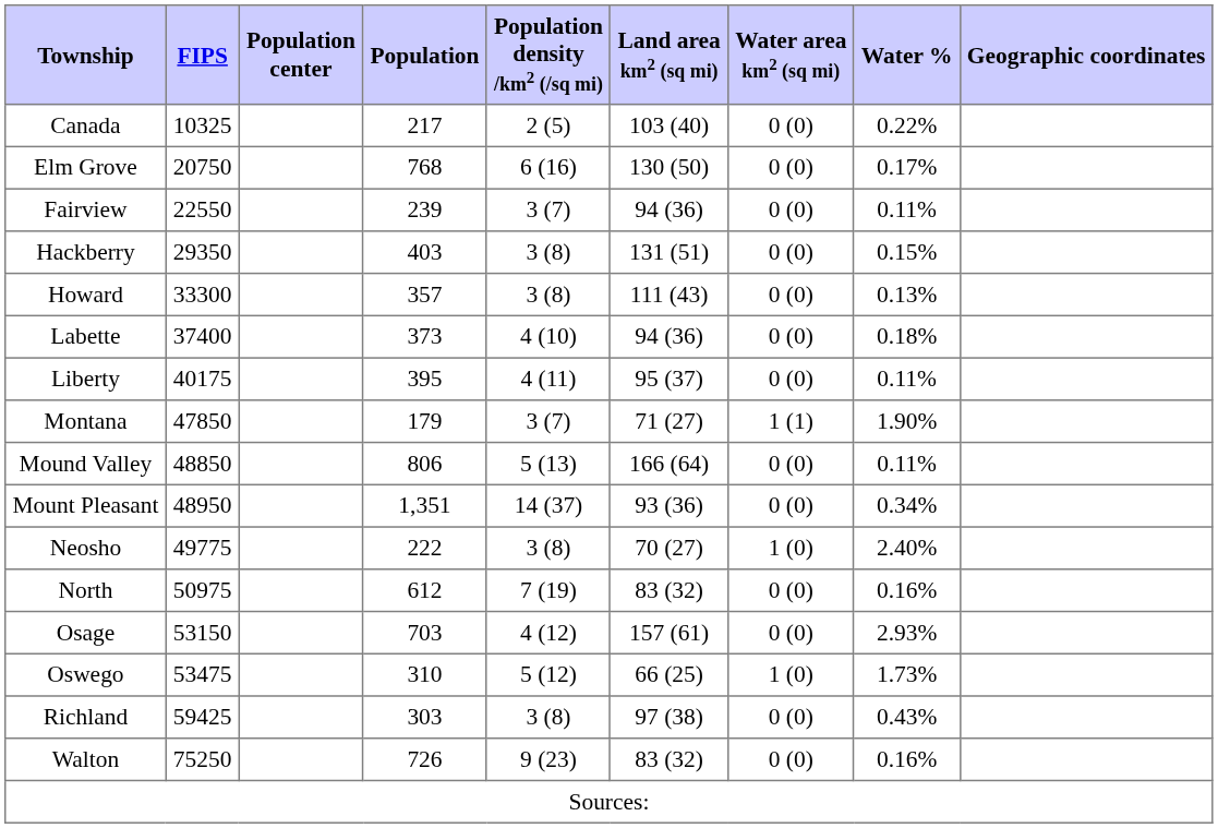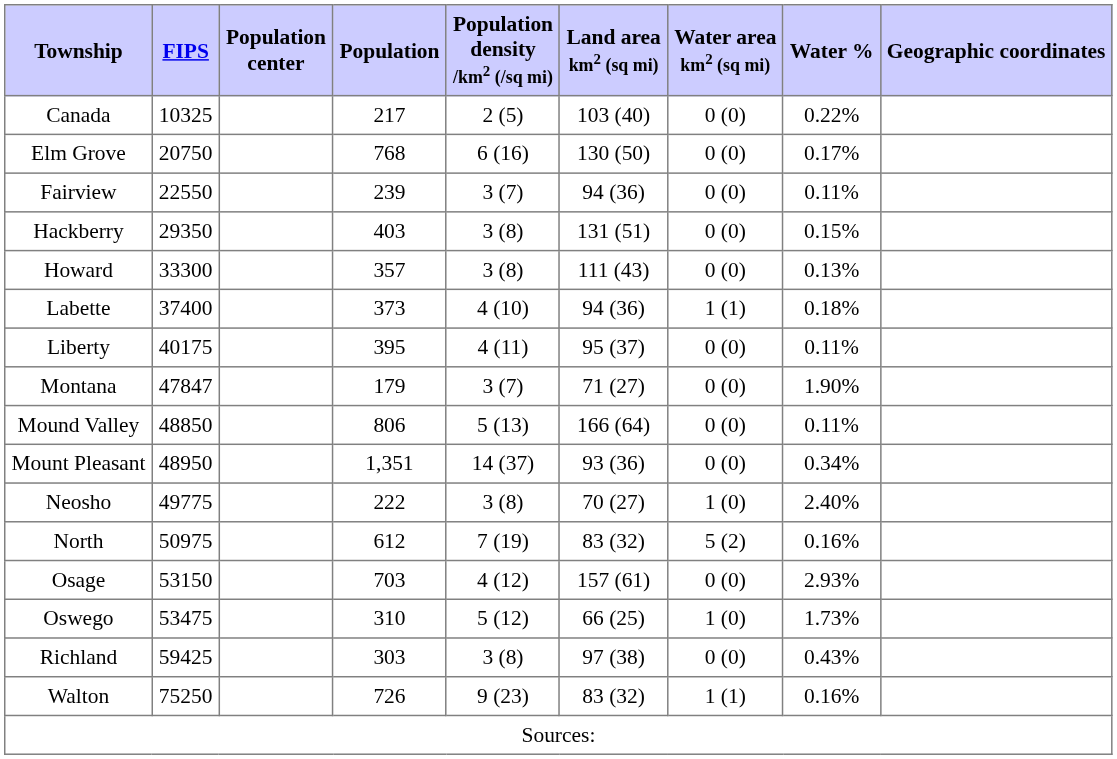Labette | Water area km2 (sq mi): 0 (0) -> 1 (1)
Montana | FIPS: 47850 -> 47847
Montana | Water area km2 (sq mi): 1 (1) -> 0 (0)
North | Water area km2 (sq mi): 0 (0) -> 5 (2)
Walton | Water area km2 (sq mi): 0 (0) -> 1 (1)
